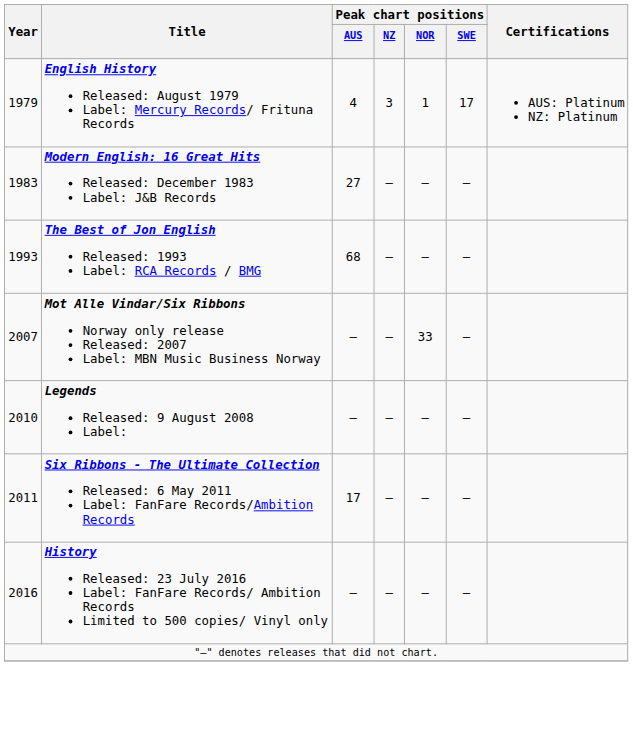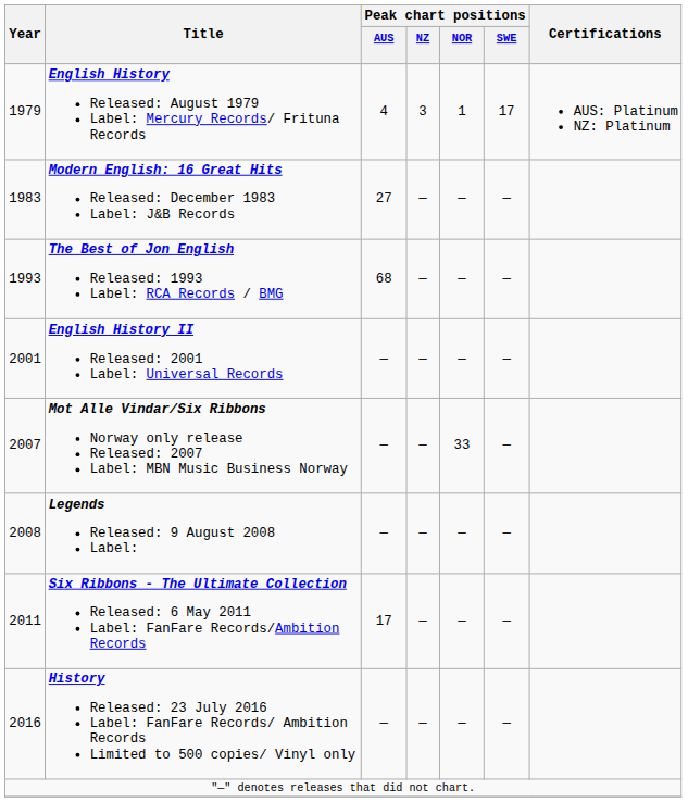+ row: 2001 | English History II Released: 2001 Label: Universal Records | — | — | — | —
Legends Released: 9 August 2008 Label: | Year: 2010 -> 2008
